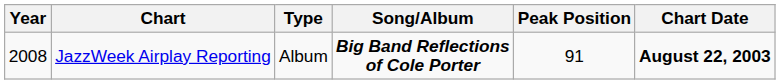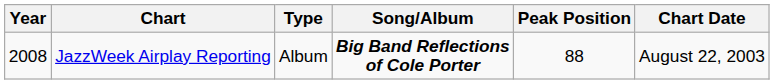JazzWeek Airplay Reporting | Peak Position: 91 -> 88
JazzWeek Airplay Reporting | Chart Date: bold -> normal
